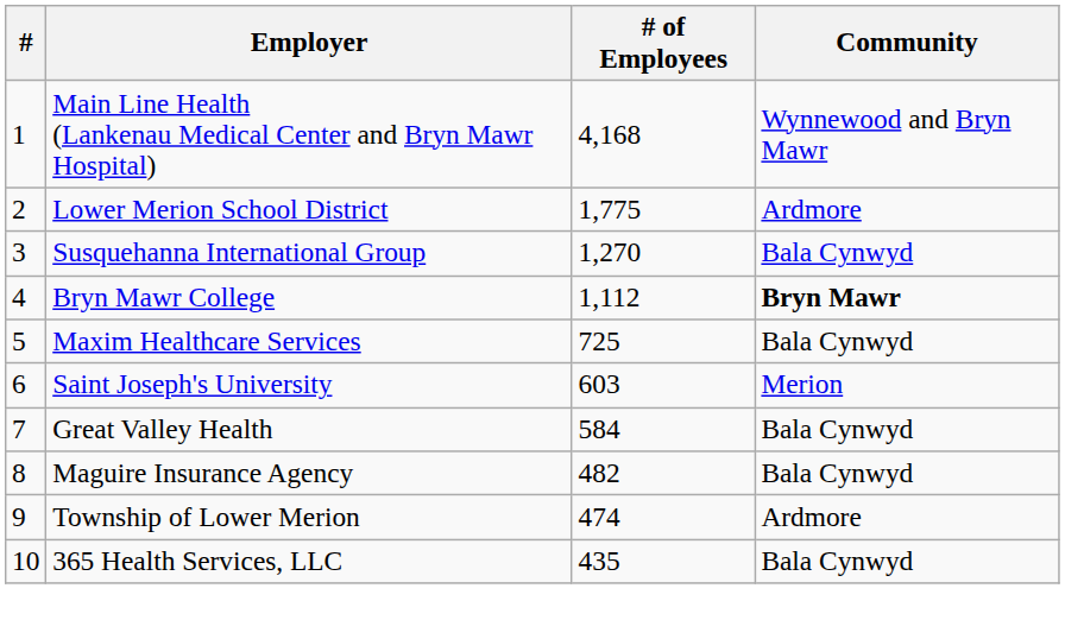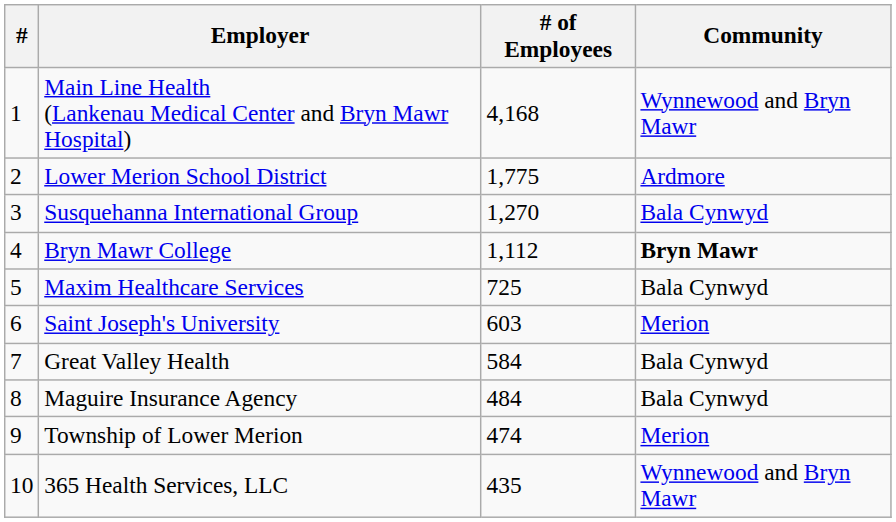Maguire Insurance Agency | # of Employees: 482 -> 484
Township of Lower Merion | Community: Ardmore -> Merion
365 Health Services, LLC | Community: Bala Cynwyd -> Wynnewood and Bryn Mawr
